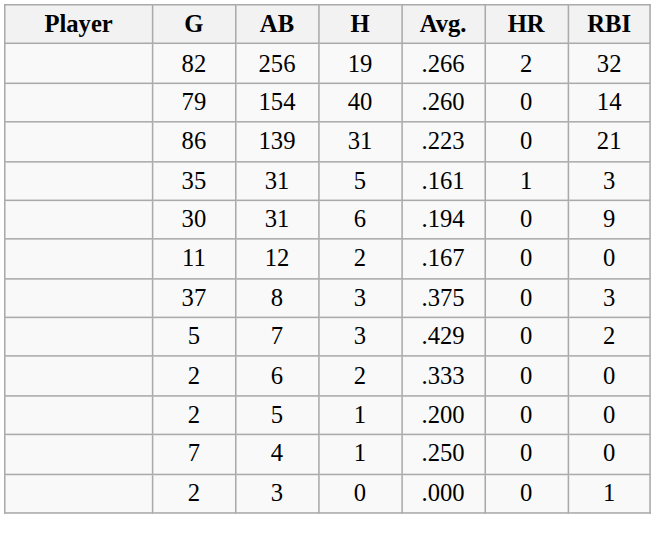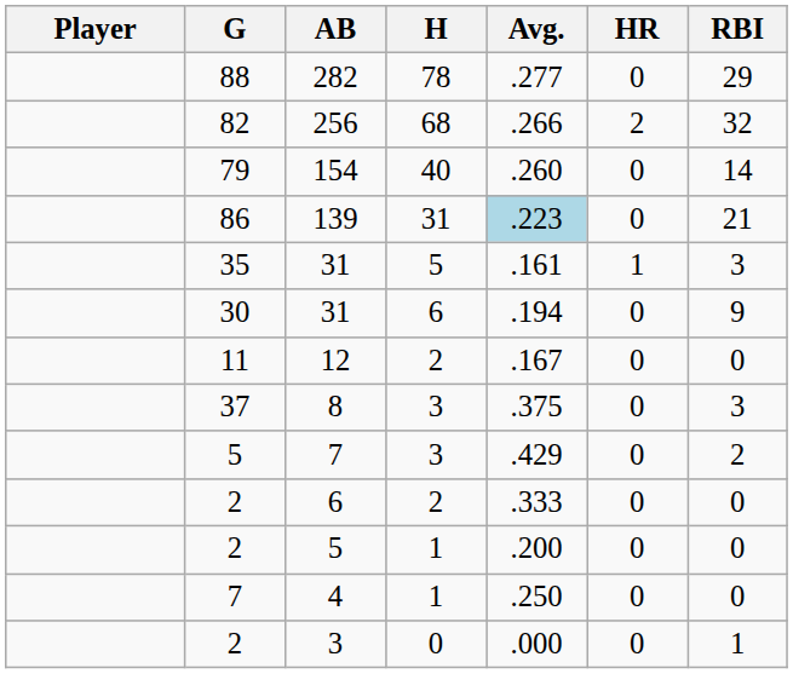+ row: 88 | 282 | 78 | .277 | 0 | 29
256 | H: 19 -> 68
139 | Avg.: no background -> lightblue background
